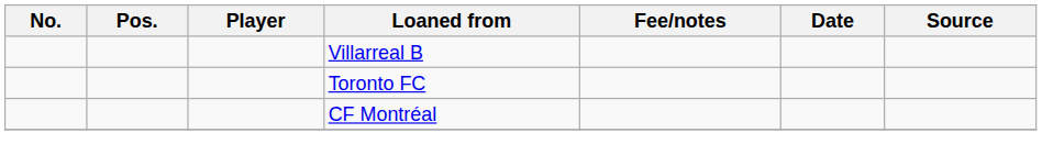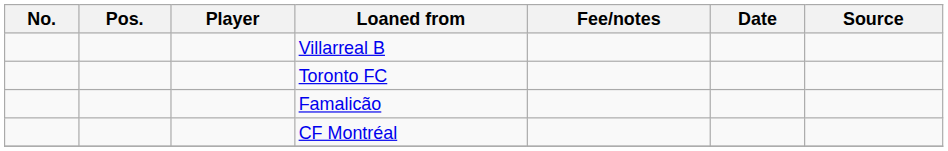+ row: Famalicão
